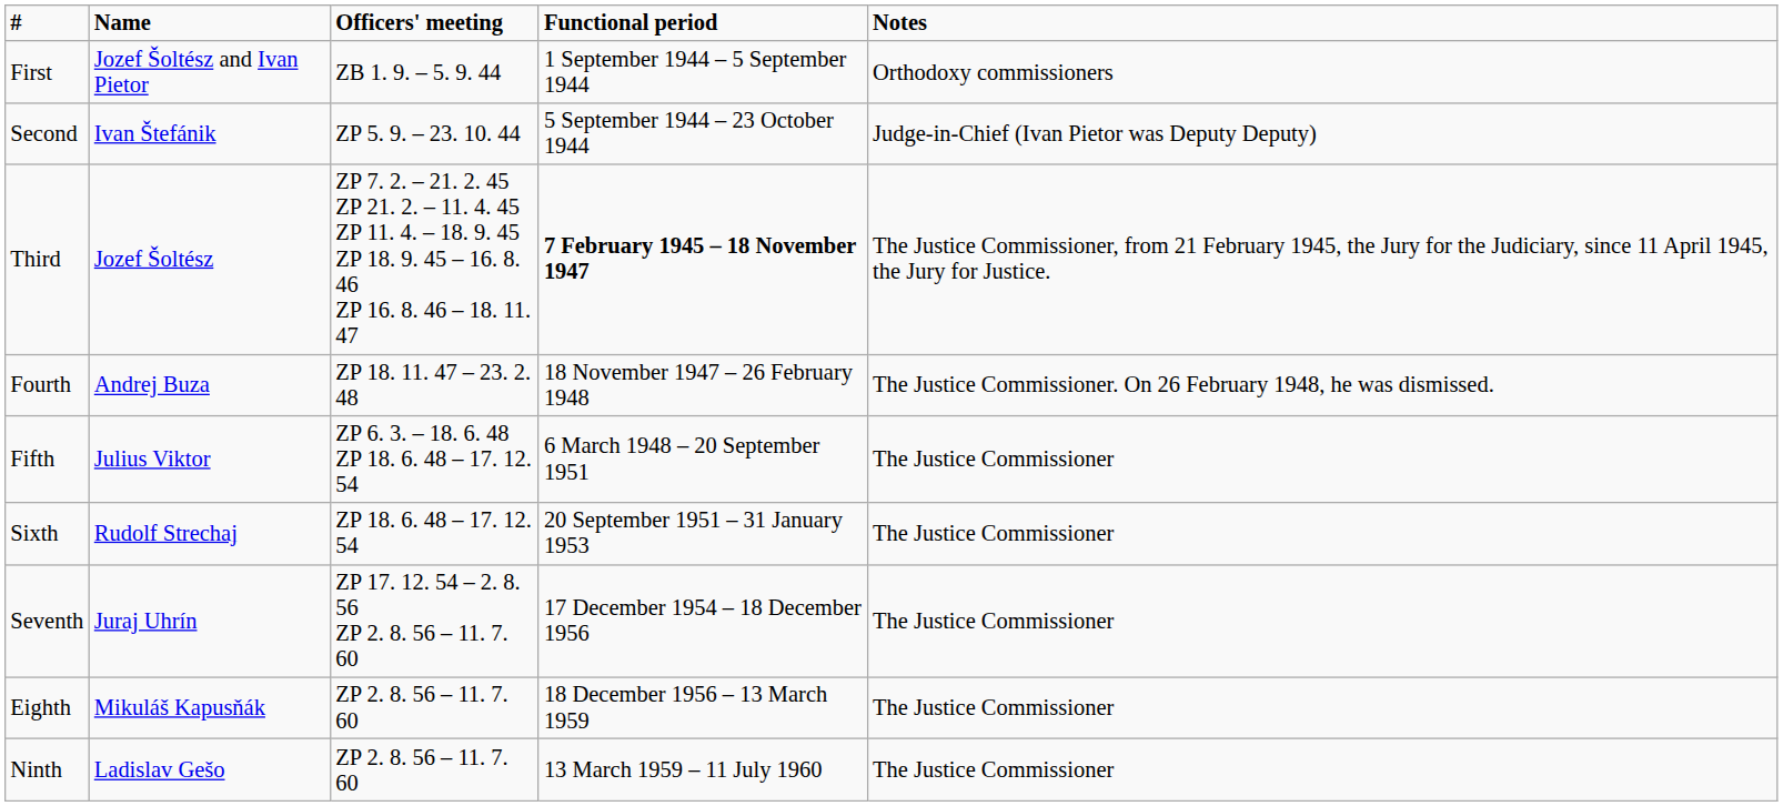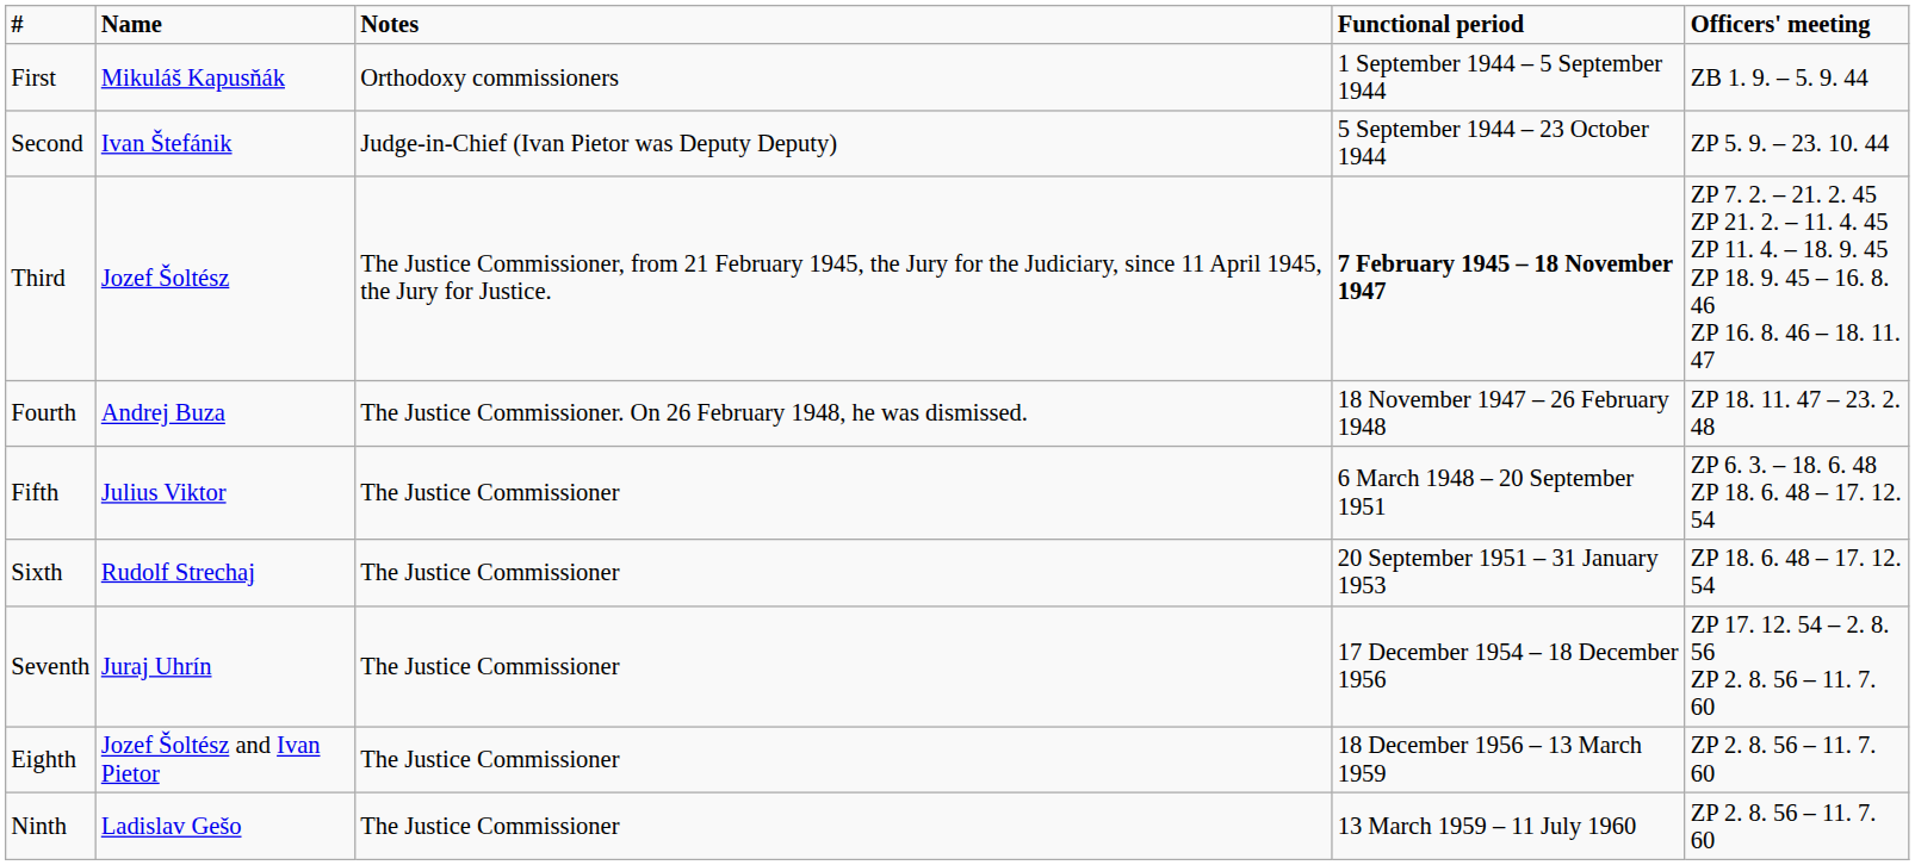columns swapped: Officers' meeting <-> Notes
First | Name: Jozef Šoltész and Ivan Pietor -> Mikuláš Kapusňák
Eighth | Name: Mikuláš Kapusňák -> Jozef Šoltész and Ivan Pietor
